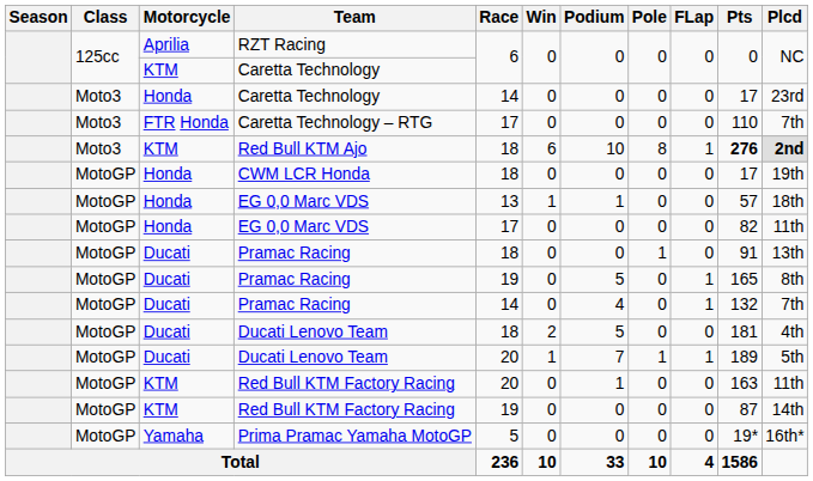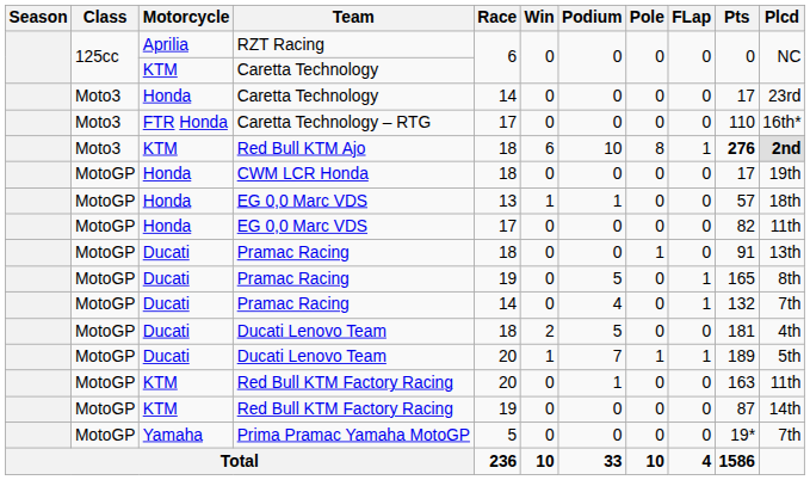Caretta Technology – RTG | Plcd: 7th -> 16th*
Prima Pramac Yamaha MotoGP | Plcd: 16th* -> 7th
